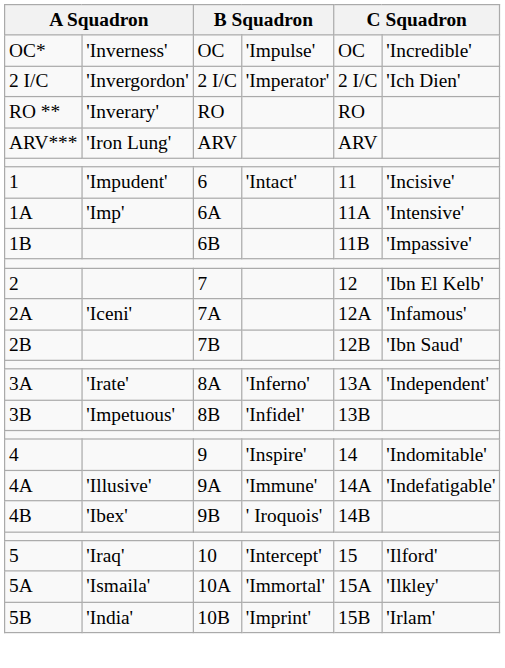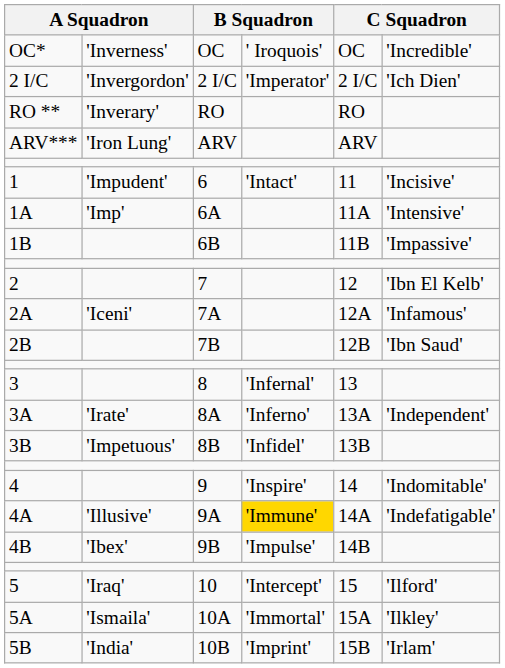OC* | column 4: 'Impulse' -> ' Iroquois'
+ row: 3 | 8 | 'Infernal' | 13
4A | column 4: no background -> gold background
4B | column 4: ' Iroquois' -> 'Impulse'
